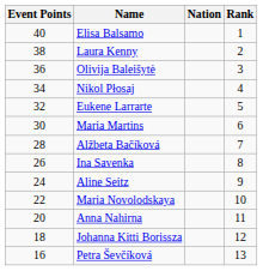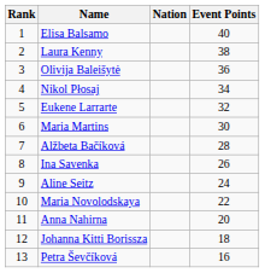columns swapped: Rank <-> Event Points
